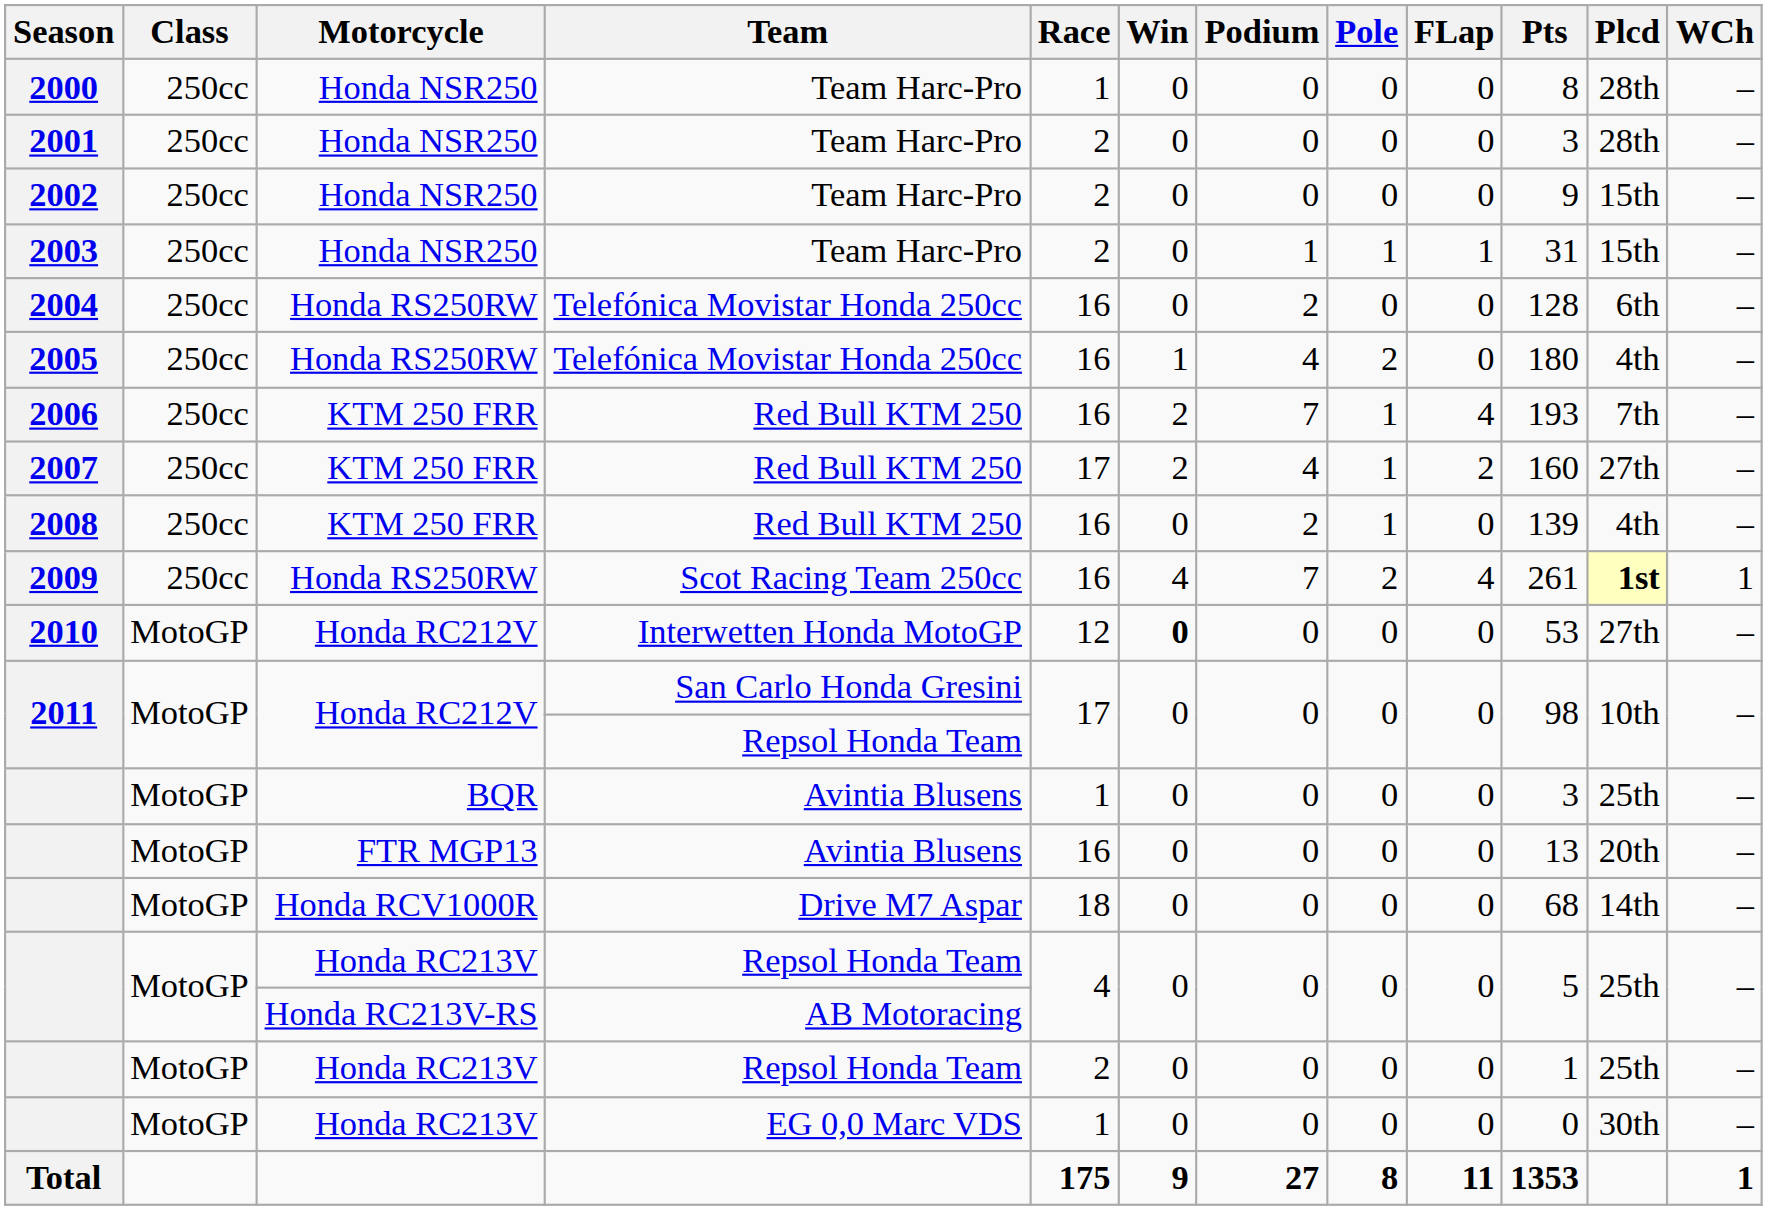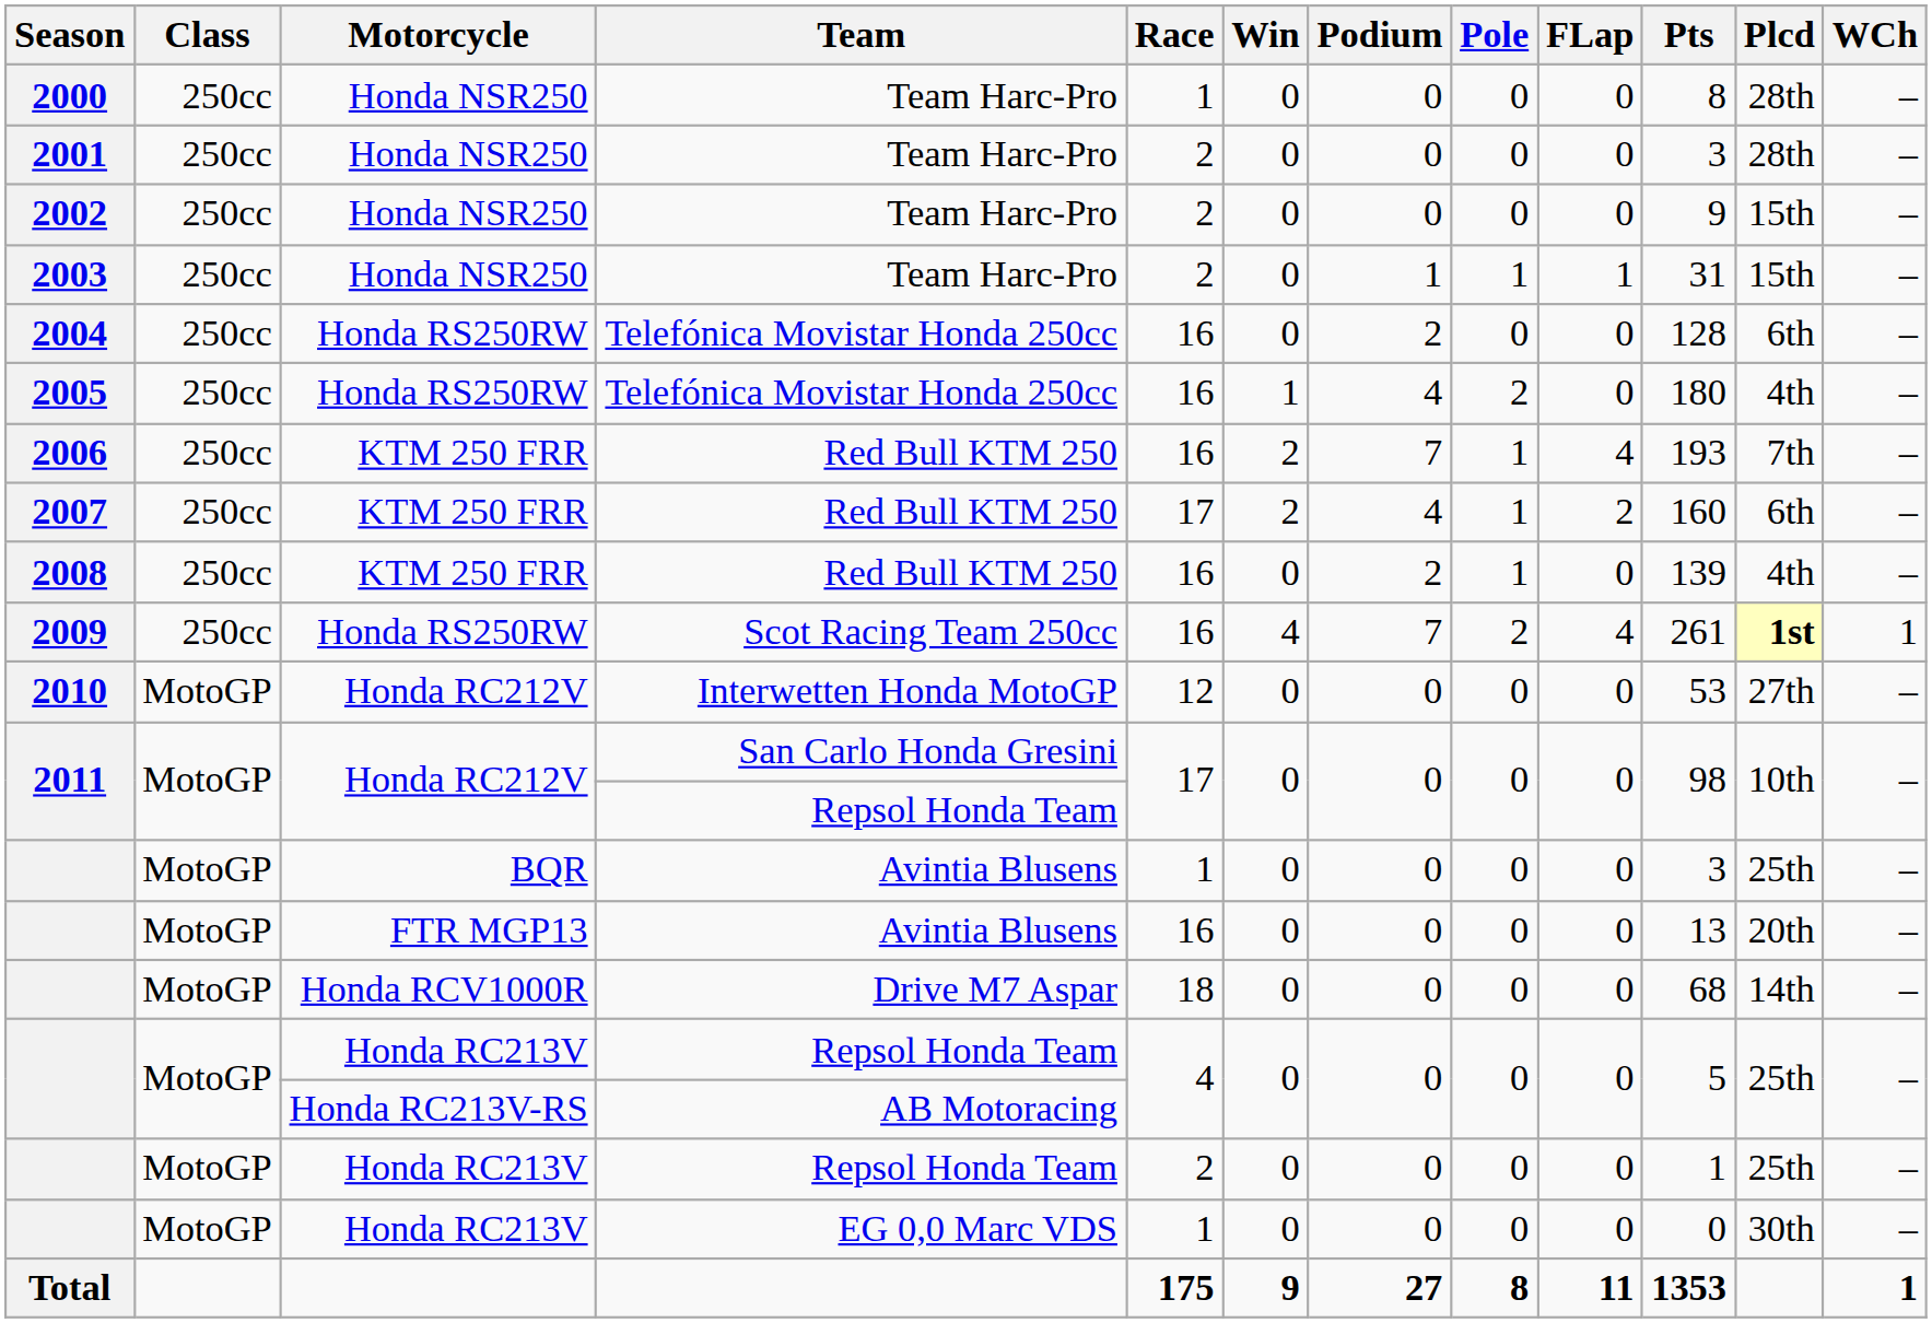2007 | Plcd: 27th -> 6th
2010 | Win: bold -> normal
